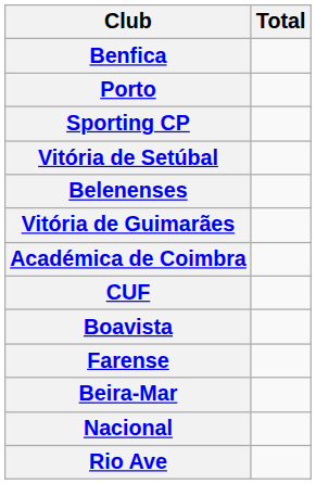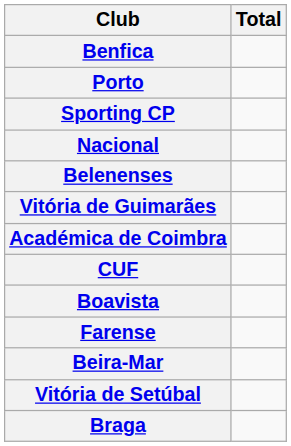rows swapped: Vitória de Setúbal <-> Nacional
+ row: Braga
- row: Rio Ave
